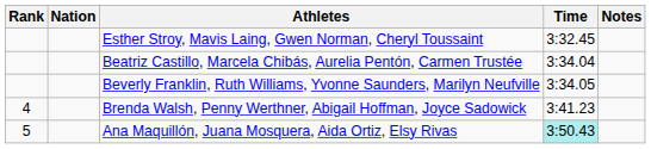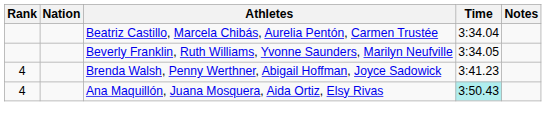- row: Esther Stroy, Mavis Laing, Gwen Norman, Cheryl Toussaint | 3:32.45
Ana Maquillón, Juana Mosquera, Aida Ortiz, Elsy Rivas | Rank: 5 -> 4
